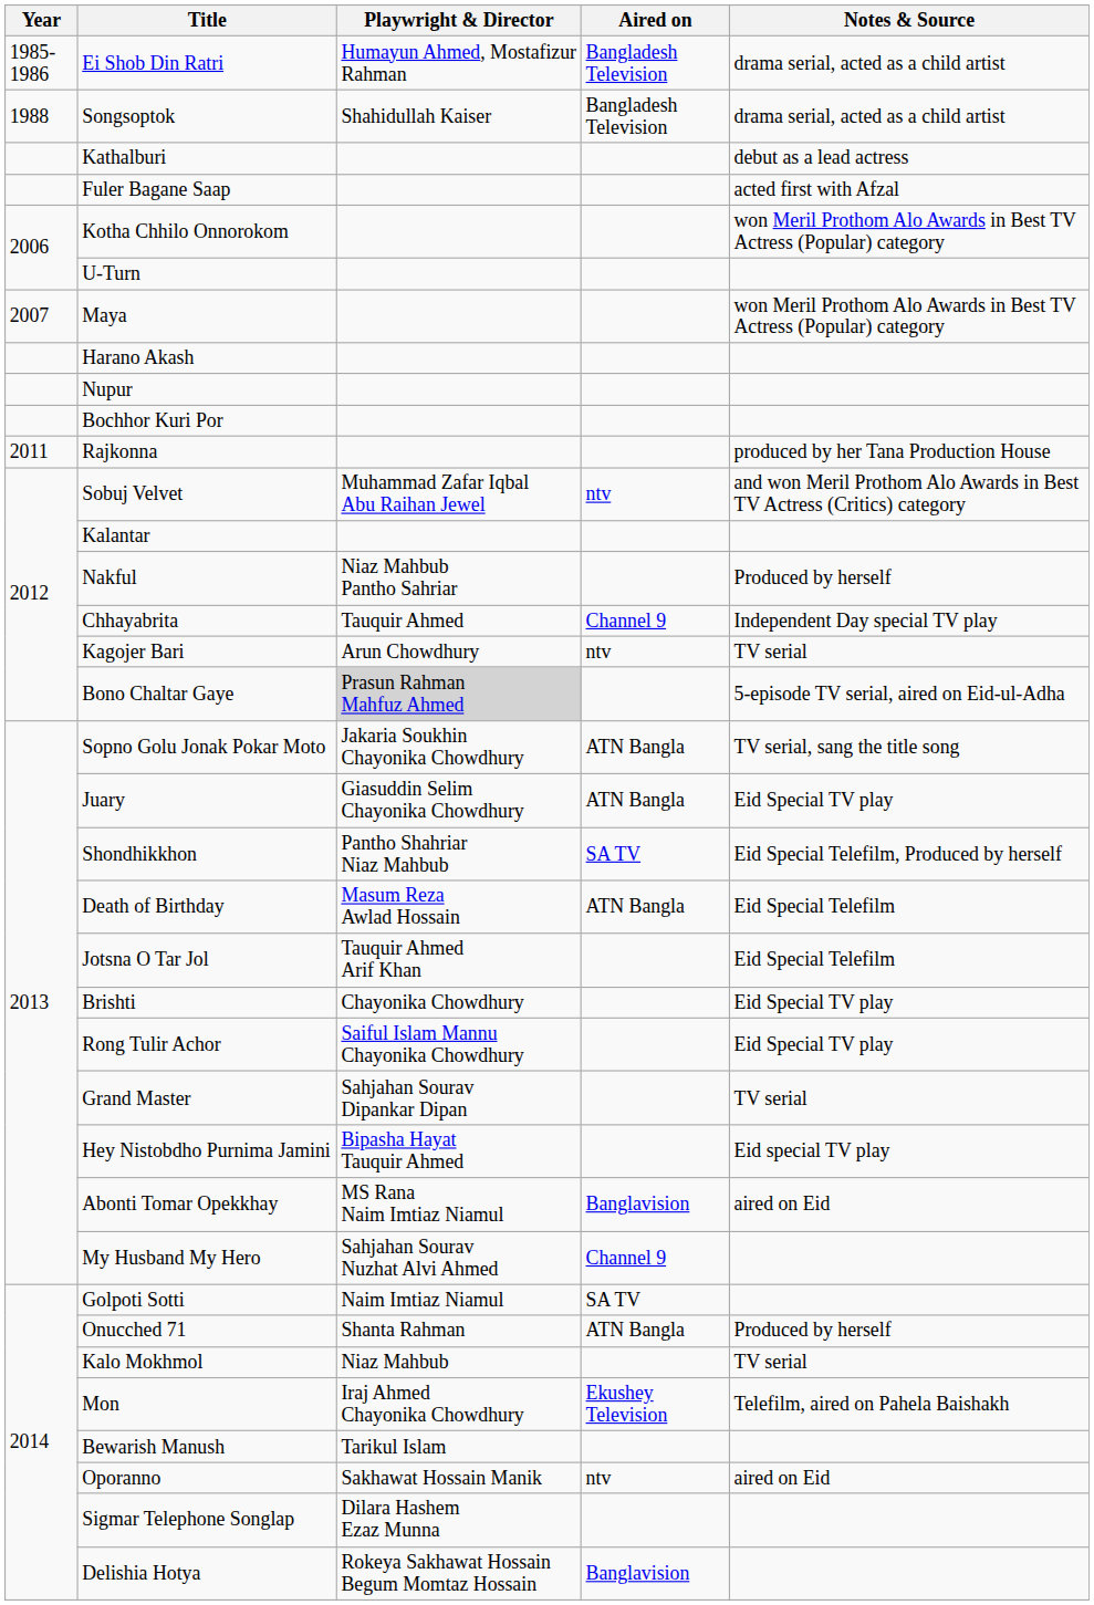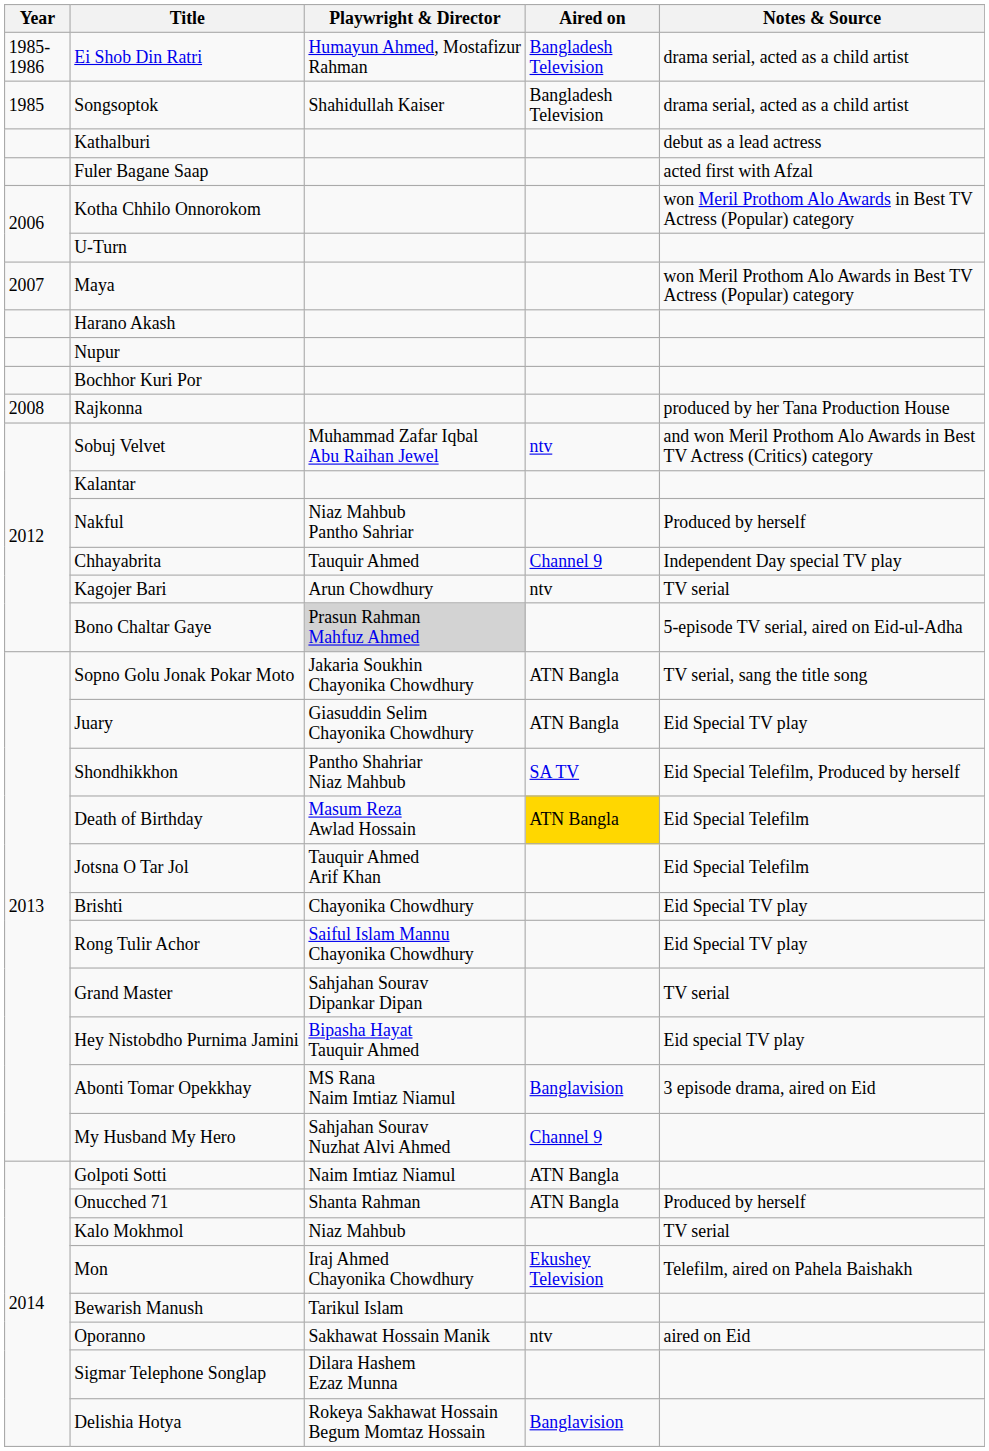Songsoptok | Year: 1988 -> 1985
Rajkonna | Year: 2011 -> 2008
Death of Birthday | Aired on: no background -> gold background
Abonti Tomar Opekkhay | Notes & Source: aired on Eid -> 3 episode drama, aired on Eid
Golpoti Sotti | Aired on: SA TV -> ATN Bangla
